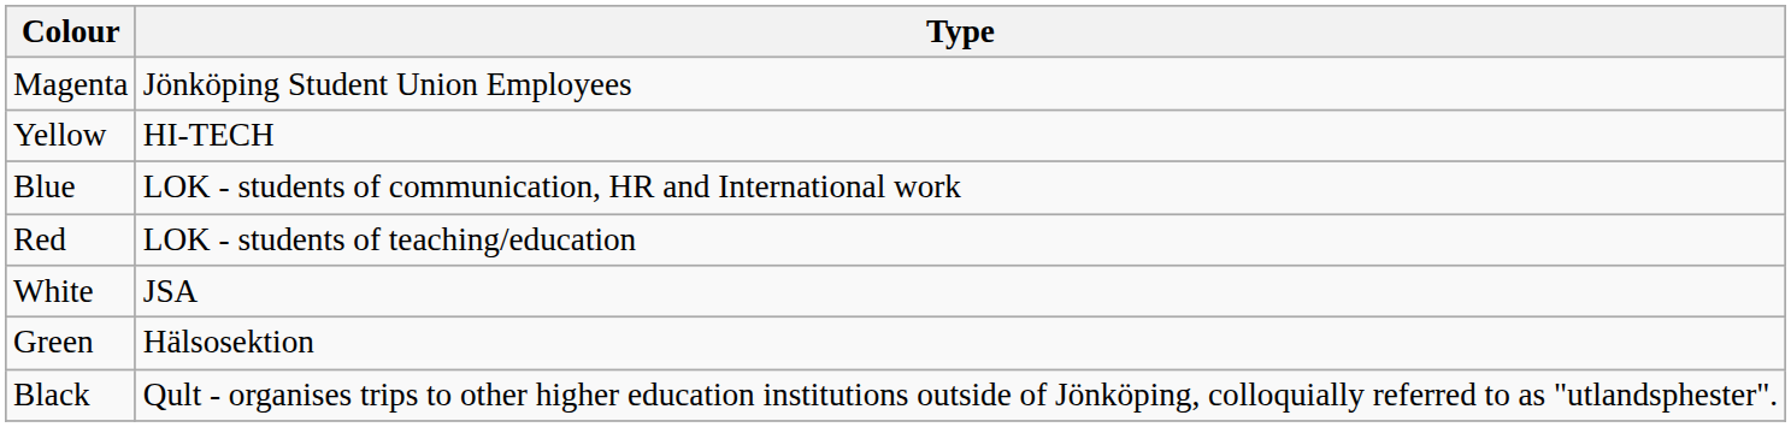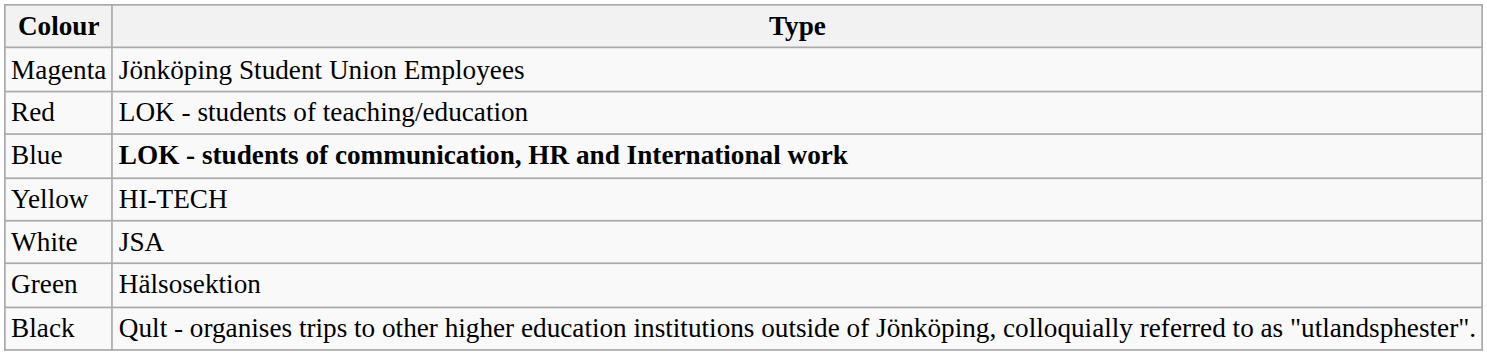rows swapped: Red <-> Yellow
Blue | Type: normal -> bold
